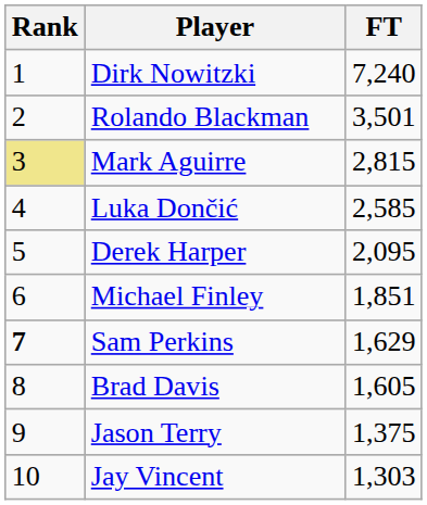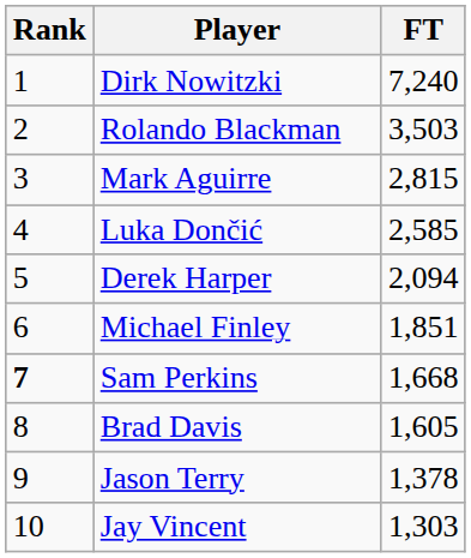Rolando Blackman | FT: 3,501 -> 3,503
Mark Aguirre | Rank: khaki background -> no background
Derek Harper | FT: 2,095 -> 2,094
Sam Perkins | FT: 1,629 -> 1,668
Jason Terry | FT: 1,375 -> 1,378
